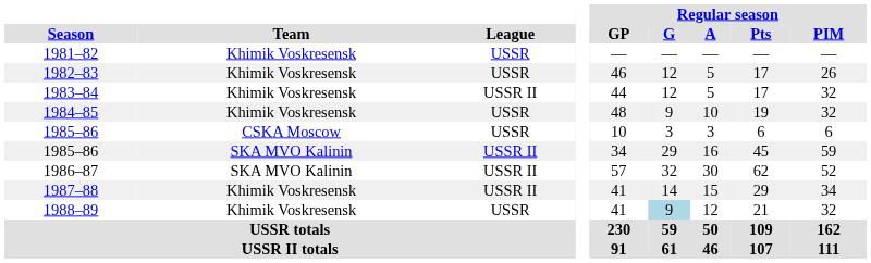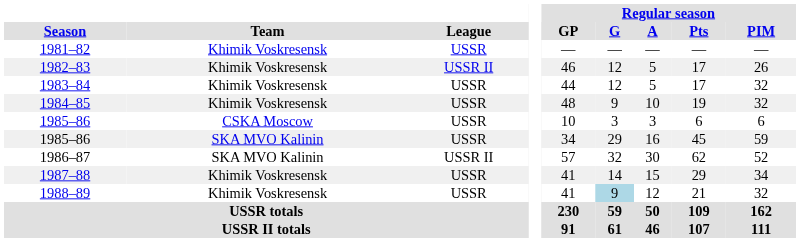1982–83 | League: USSR -> USSR II
1983–84 | League: USSR II -> USSR
1985–86 / SKA MVO Kalinin | League: USSR II -> USSR
1987–88 | League: USSR II -> USSR
